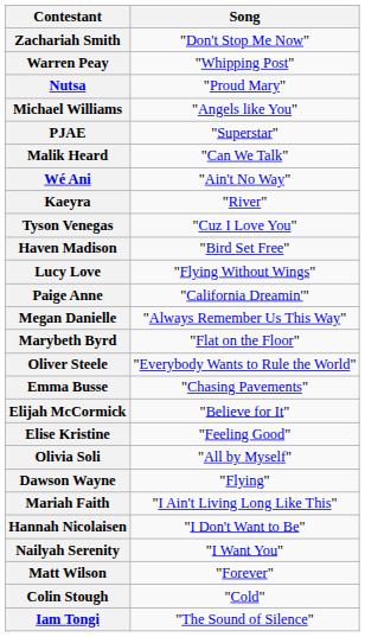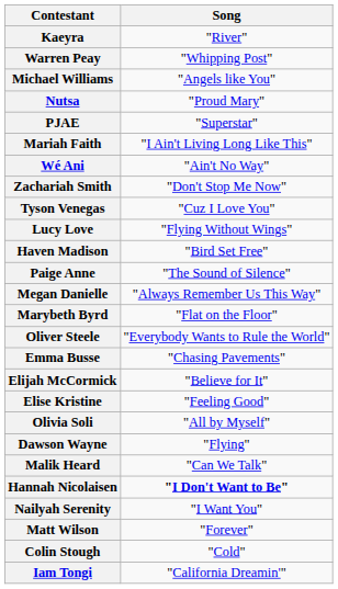rows swapped: Kaeyra <-> Zachariah Smith
rows swapped: Nutsa <-> Michael Williams
rows swapped: Malik Heard <-> Mariah Faith
rows swapped: Haven Madison <-> Lucy Love
Paige Anne | Song: "California Dreamin'" -> "The Sound of Silence"
Hannah Nicolaisen | Song: normal -> bold
Iam Tongi | Song: "The Sound of Silence" -> "California Dreamin'"
